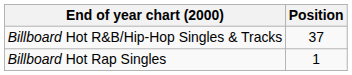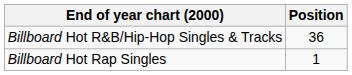Billboard Hot R&B/Hip-Hop Singles & Tracks | Position: 37 -> 36
